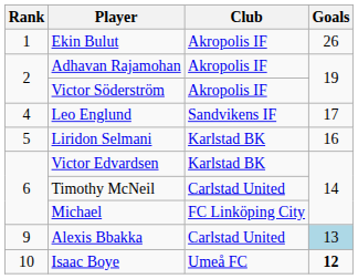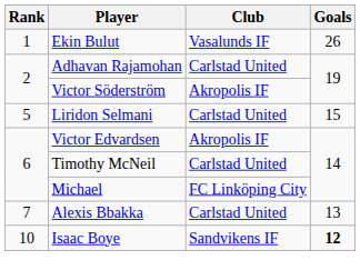Ekin Bulut | Club: Akropolis IF -> Vasalunds IF
Adhavan Rajamohan | Club: Akropolis IF -> Carlstad United
- row: 4 | Leo Englund | Sandvikens IF | 17
Liridon Selmani | Club: Karlstad BK -> Carlstad United
Liridon Selmani | Goals: 16 -> 15
Victor Edvardsen | Club: Karlstad BK -> Akropolis IF
Alexis Bbakka | Rank: 9 -> 7
Alexis Bbakka | Goals: lightblue background -> no background
Isaac Boye | Club: Umeå FC -> Sandvikens IF
